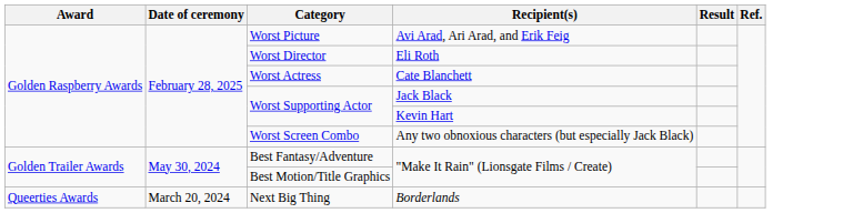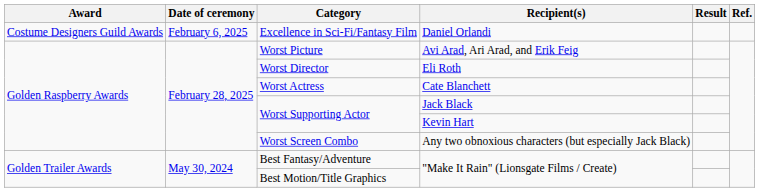+ row: Costume Designers Guild Awards | February 6, 2025 | Excellence in Sci-Fi/Fantasy Film | Daniel Orlandi
- row: Queerties Awards | March 20, 2024 | Next Big Thing | Borderlands
